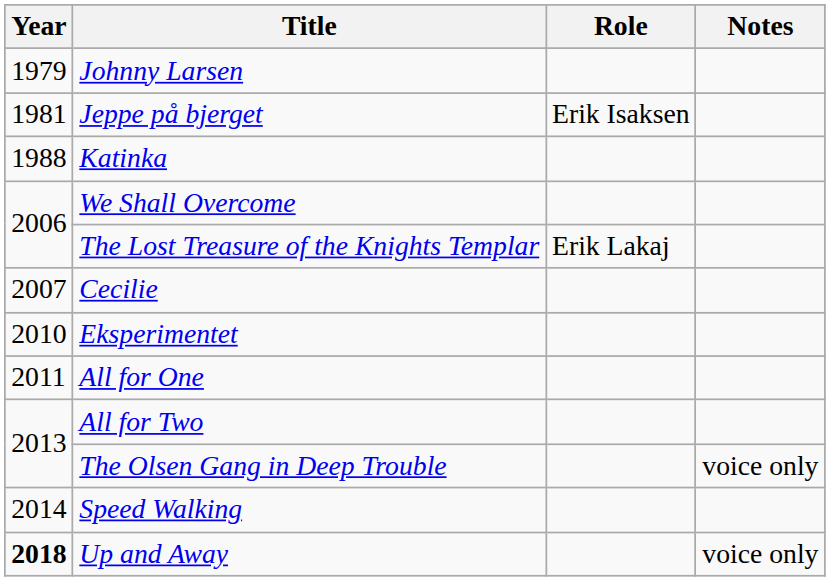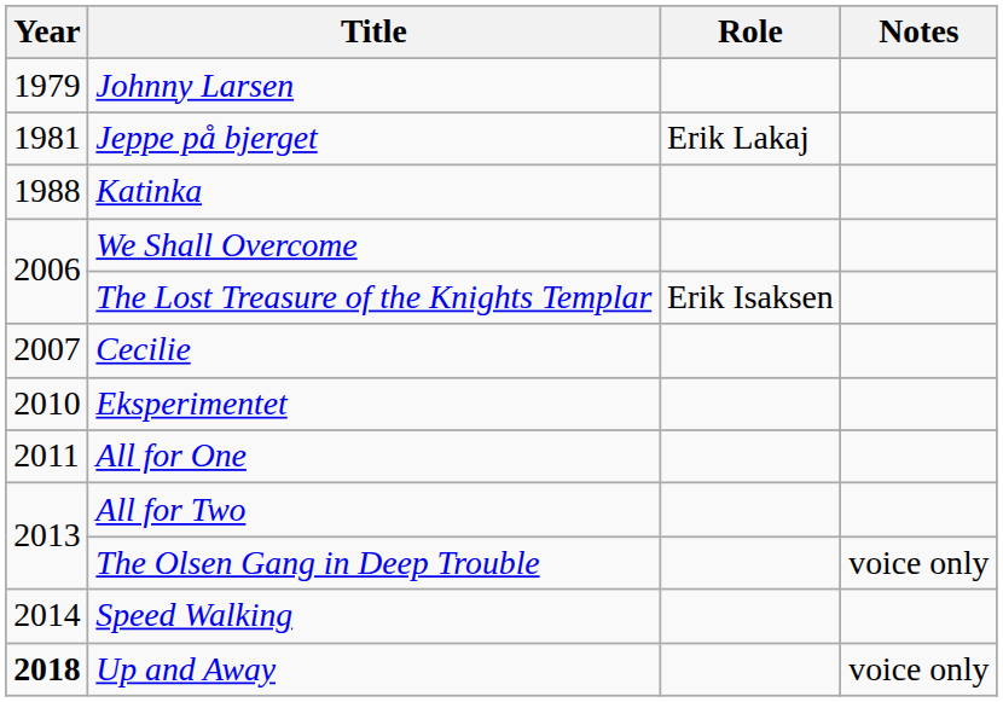Jeppe på bjerget | Role: Erik Isaksen -> Erik Lakaj
The Lost Treasure of the Knights Templar | Role: Erik Lakaj -> Erik Isaksen
